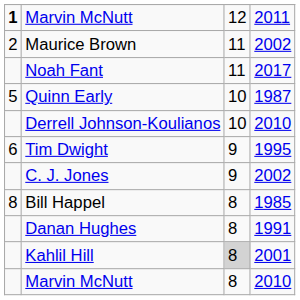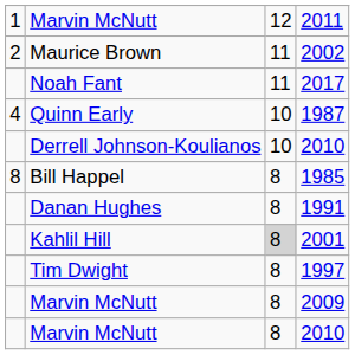2011 | column 1: bold -> normal
1987 | column 1: 5 -> 4
- row: 6 | Tim Dwight | 9 | 1995
- row: C. J. Jones | 9 | 2002
+ row: Tim Dwight | 8 | 1997
+ row: Marvin McNutt | 8 | 2009
